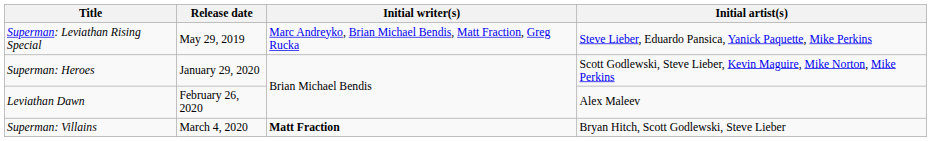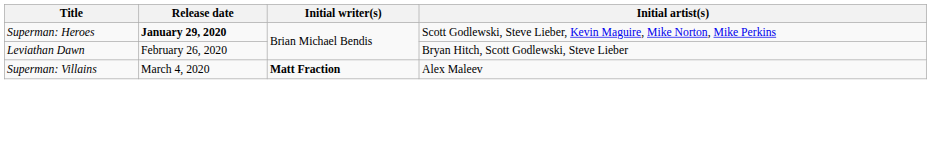- row: Superman: Leviathan Rising Special | May 29, 2019 | Marc Andreyko, Brian Michael Bendis, Matt Fraction, Greg Rucka | Steve Lieber, Eduardo Pansica, Yanick Paquette, Mike Perkins
Superman: Heroes | Release date: normal -> bold
Leviathan Dawn | Initial artist(s): Alex Maleev -> Bryan Hitch, Scott Godlewski, Steve Lieber
Superman: Villains | Initial artist(s): Bryan Hitch, Scott Godlewski, Steve Lieber -> Alex Maleev
